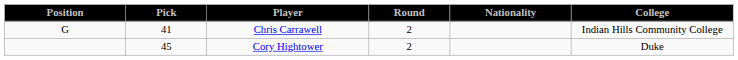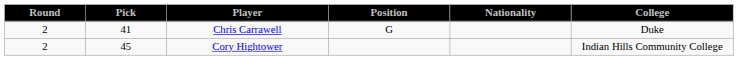columns swapped: Round <-> Position
Chris Carrawell | College: Indian Hills Community College -> Duke
Cory Hightower | College: Duke -> Indian Hills Community College
